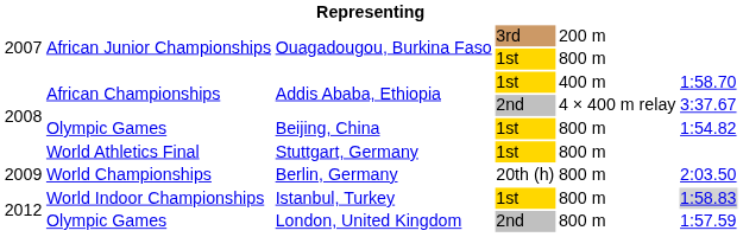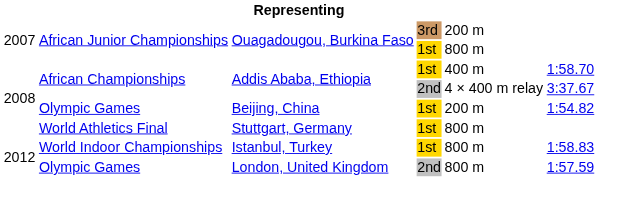Beijing, China | column 5: 800 m -> 200 m
- row: 2009 | World Championships | Berlin, Germany | 20th (h) | 800 m | 2:03.50
Istanbul, Turkey | column 6: lightgrey background -> no background
